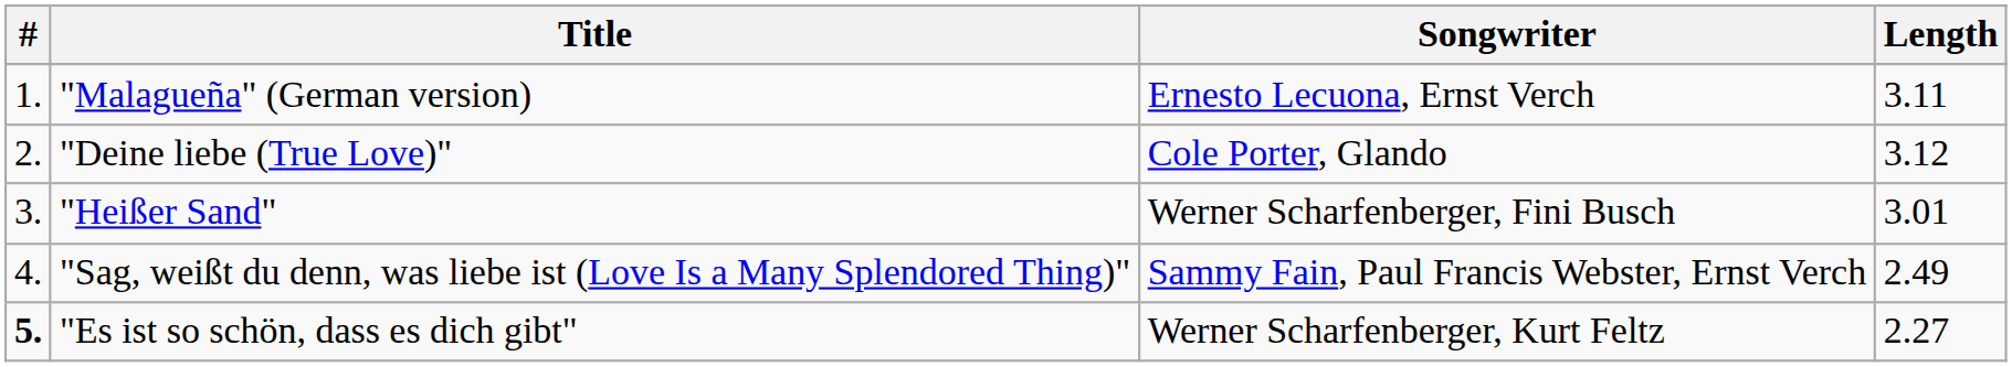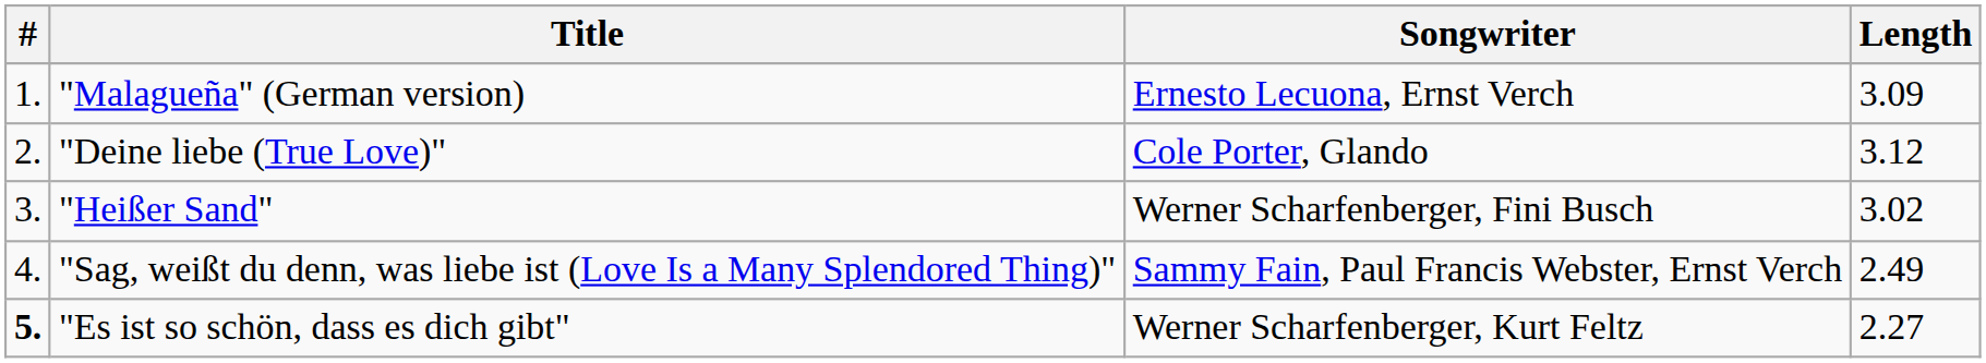"Malagueña" (German version) | Length: 3.11 -> 3.09
"Heißer Sand" | Length: 3.01 -> 3.02
